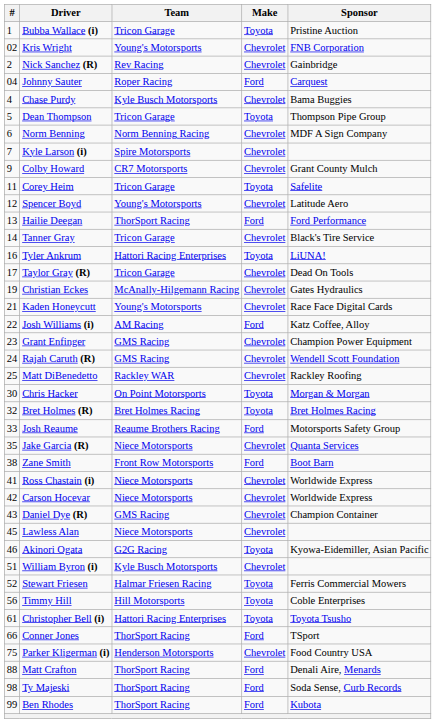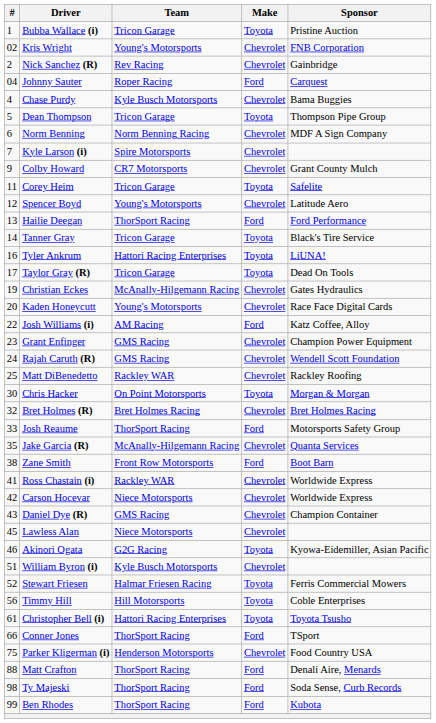Tanner Gray | Make: Chevrolet -> Toyota
Taylor Gray (R) | Make: Chevrolet -> Toyota
Kaden Honeycutt | #: 21 -> 20
Bret Holmes (R) | Make: Toyota -> Chevrolet
Josh Reaume | Team: Reaume Brothers Racing -> ThorSport Racing
Jake Garcia (R) | Team: Niece Motorsports -> McAnally-Hilgemann Racing
Ross Chastain (i) | Team: Niece Motorsports -> Rackley WAR
